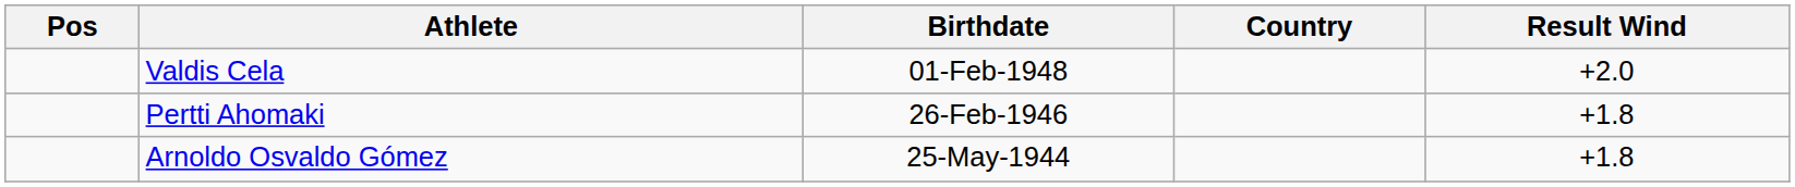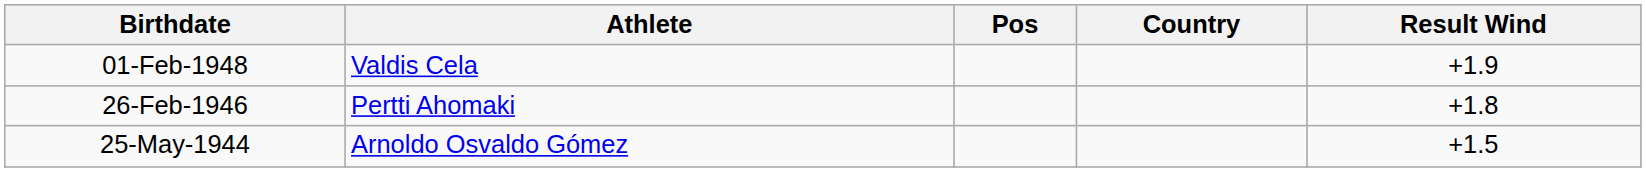columns swapped: Pos <-> Birthdate
Valdis Cela | Result Wind: +2.0 -> +1.9
Arnoldo Osvaldo Gómez | Result Wind: +1.8 -> +1.5
